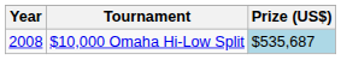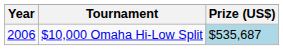$10,000 Omaha Hi-Low Split | Year: 2008 -> 2006
